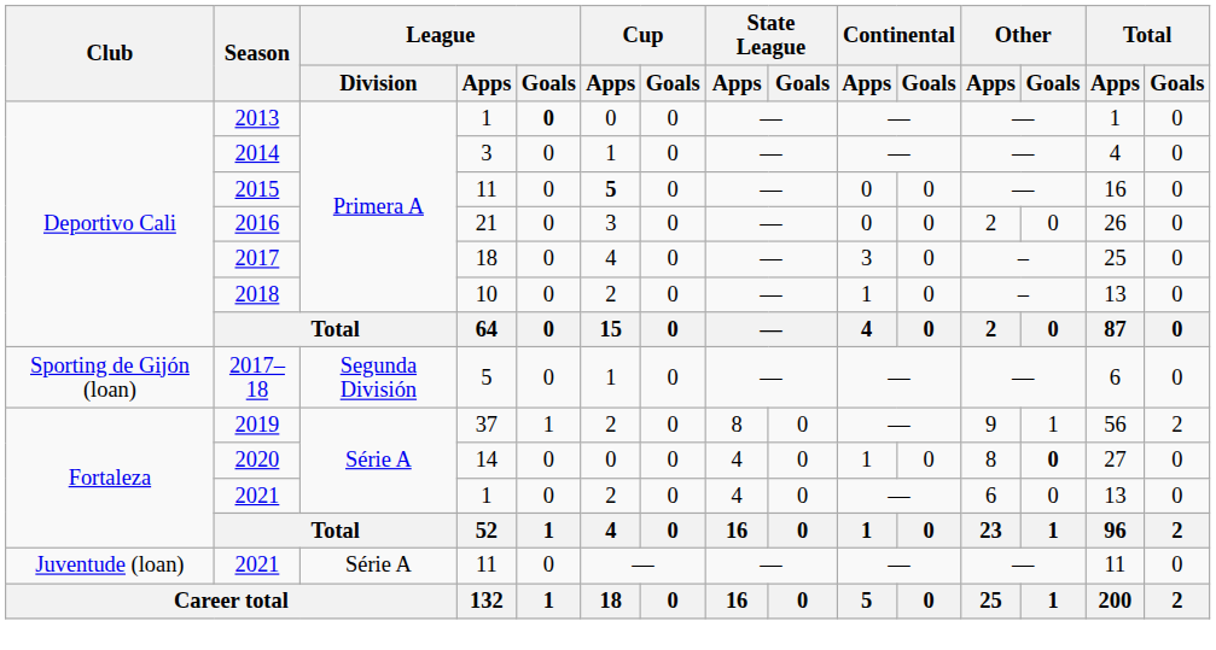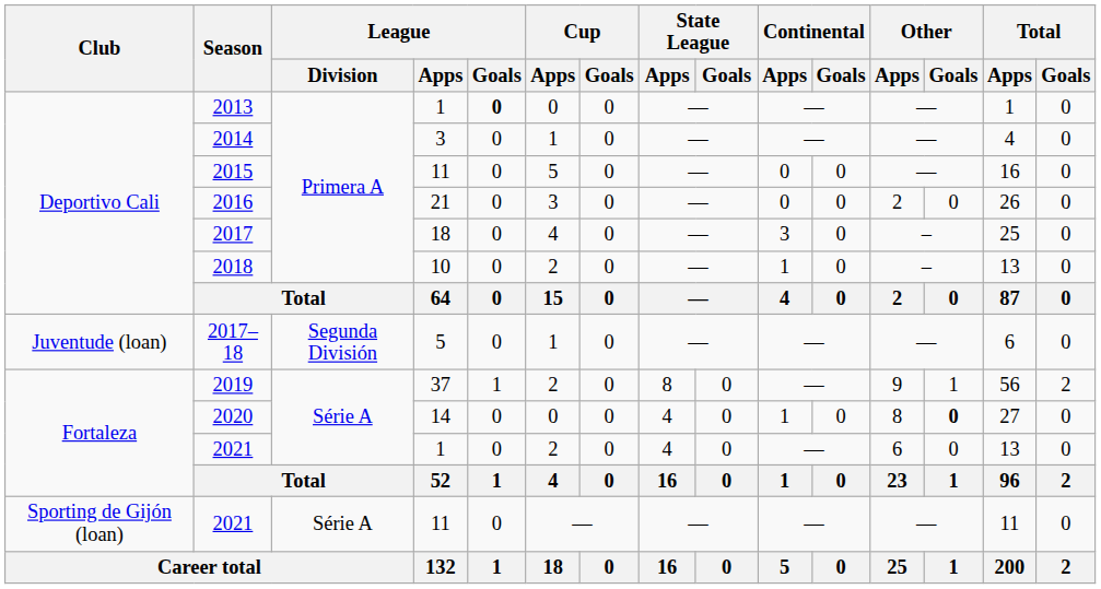2015 | Cup / Apps: bold -> normal
2017–18 | Club: Sporting de Gijón (loan) -> Juventude (loan)
2021 / 11 | Club: Juventude (loan) -> Sporting de Gijón (loan)
